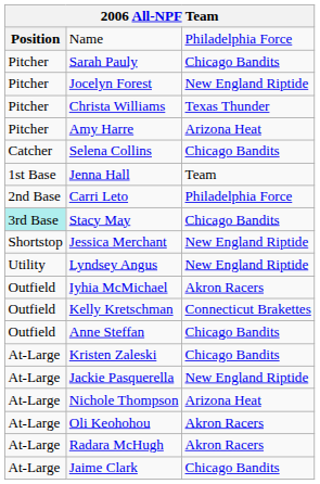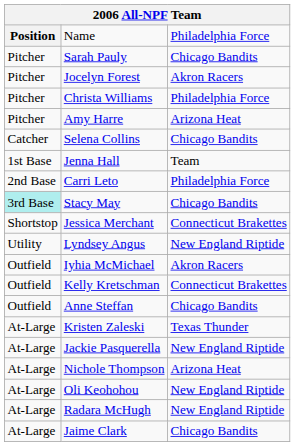Jocelyn Forest | column 3: New England Riptide -> Akron Racers
Christa Williams | column 3: Texas Thunder -> Philadelphia Force
Jessica Merchant | column 3: New England Riptide -> Connecticut Brakettes
Kristen Zaleski | column 3: Chicago Bandits -> Texas Thunder
Oli Keohohou | column 3: Akron Racers -> New England Riptide
Radara McHugh | column 3: Akron Racers -> New England Riptide
